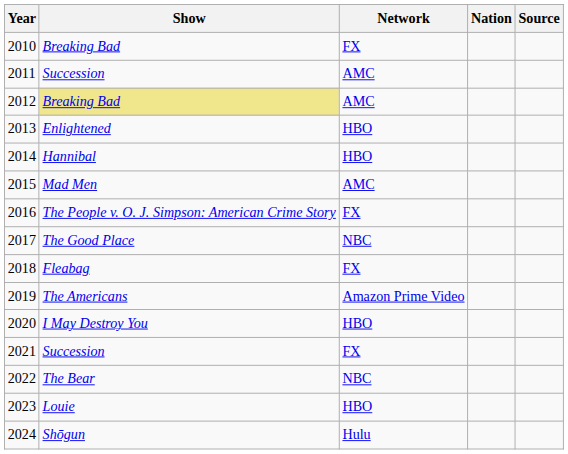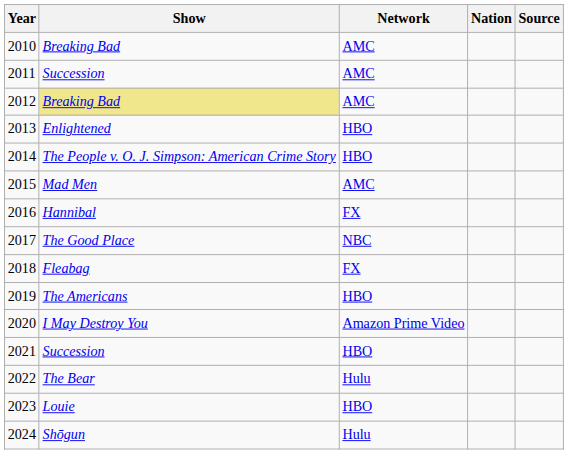2010 | Network: FX -> AMC
2014 | Show: Hannibal -> The People v. O. J. Simpson: American Crime Story
2016 | Show: The People v. O. J. Simpson: American Crime Story -> Hannibal
2019 | Network: Amazon Prime Video -> HBO
2020 | Network: HBO -> Amazon Prime Video
2021 | Network: FX -> HBO
2022 | Network: NBC -> Hulu
